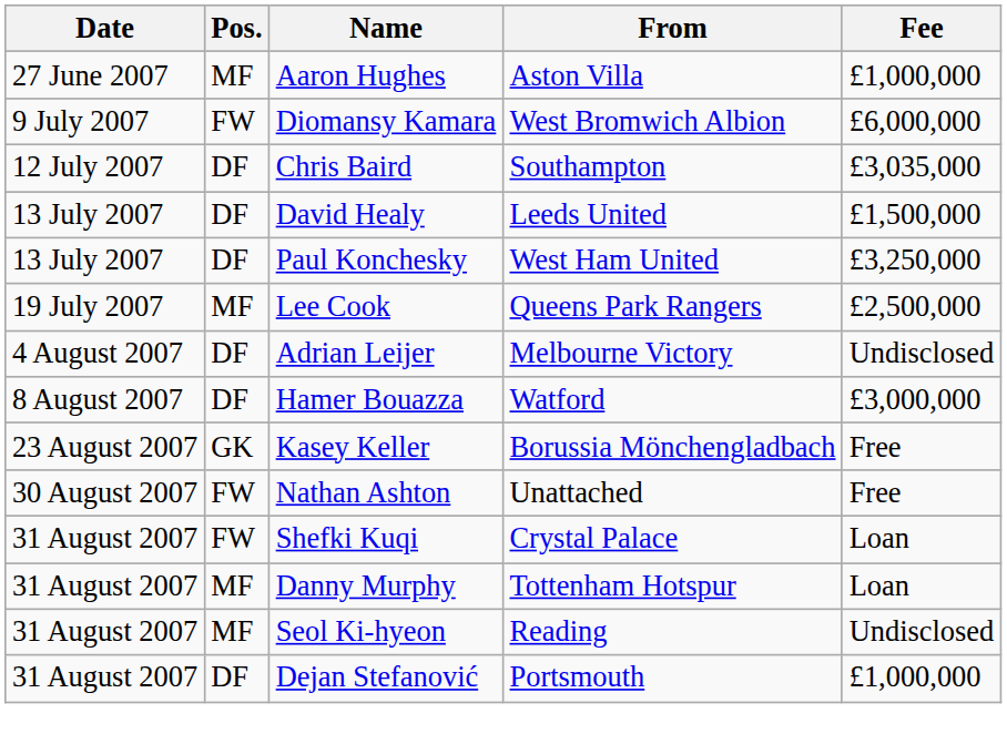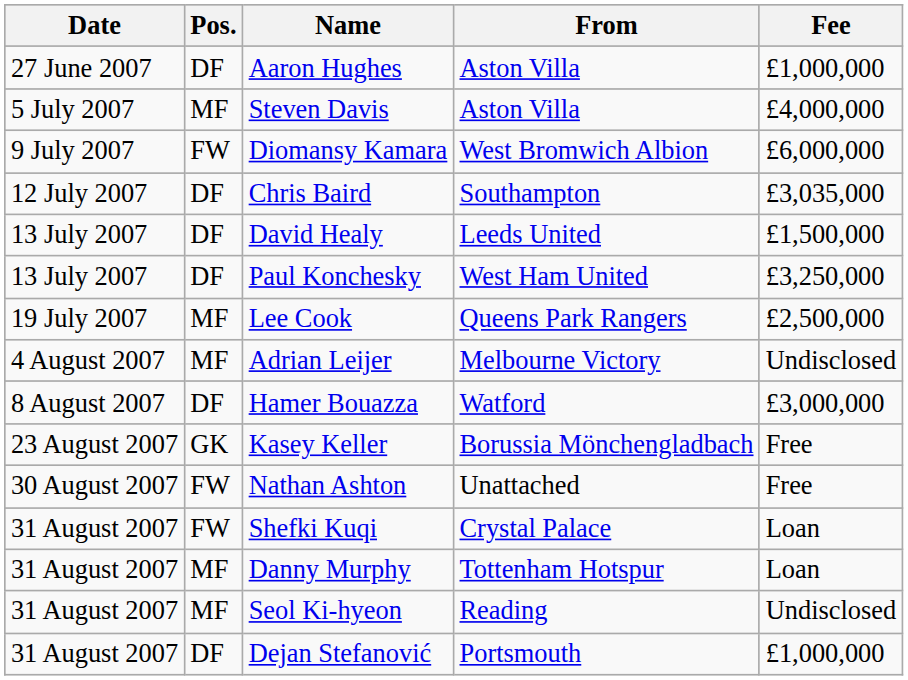Aaron Hughes | Pos.: MF -> DF
+ row: 5 July 2007 | MF | Steven Davis | Aston Villa | £4,000,000
Adrian Leijer | Pos.: DF -> MF
